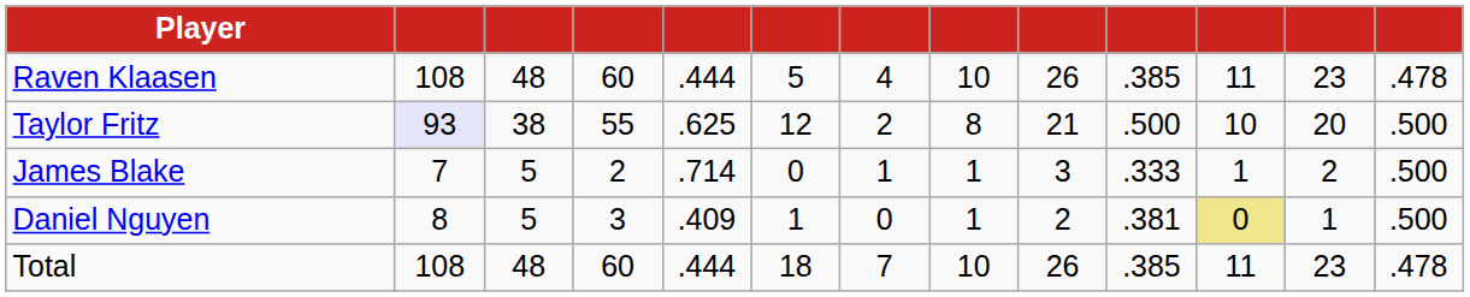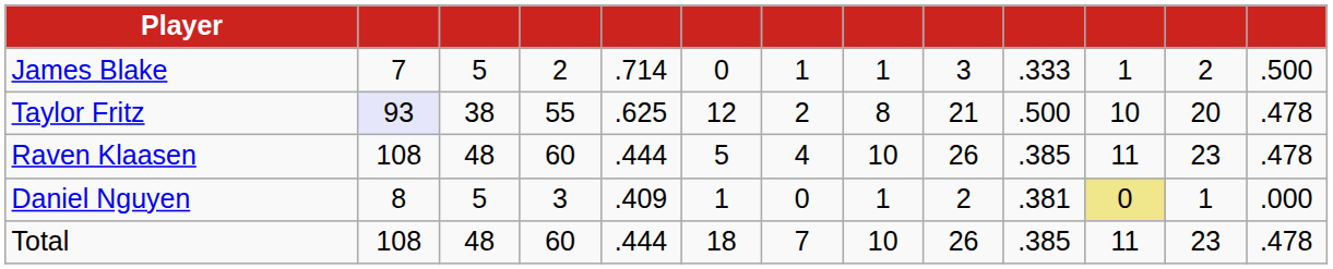rows swapped: Raven Klaasen <-> James Blake
Taylor Fritz | column 13: .500 -> .478
Daniel Nguyen | column 13: .500 -> .000
